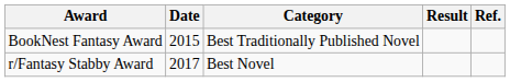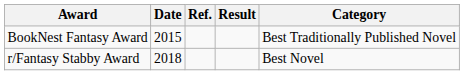columns swapped: Category <-> Ref.
r/Fantasy Stabby Award | Date: 2017 -> 2018
